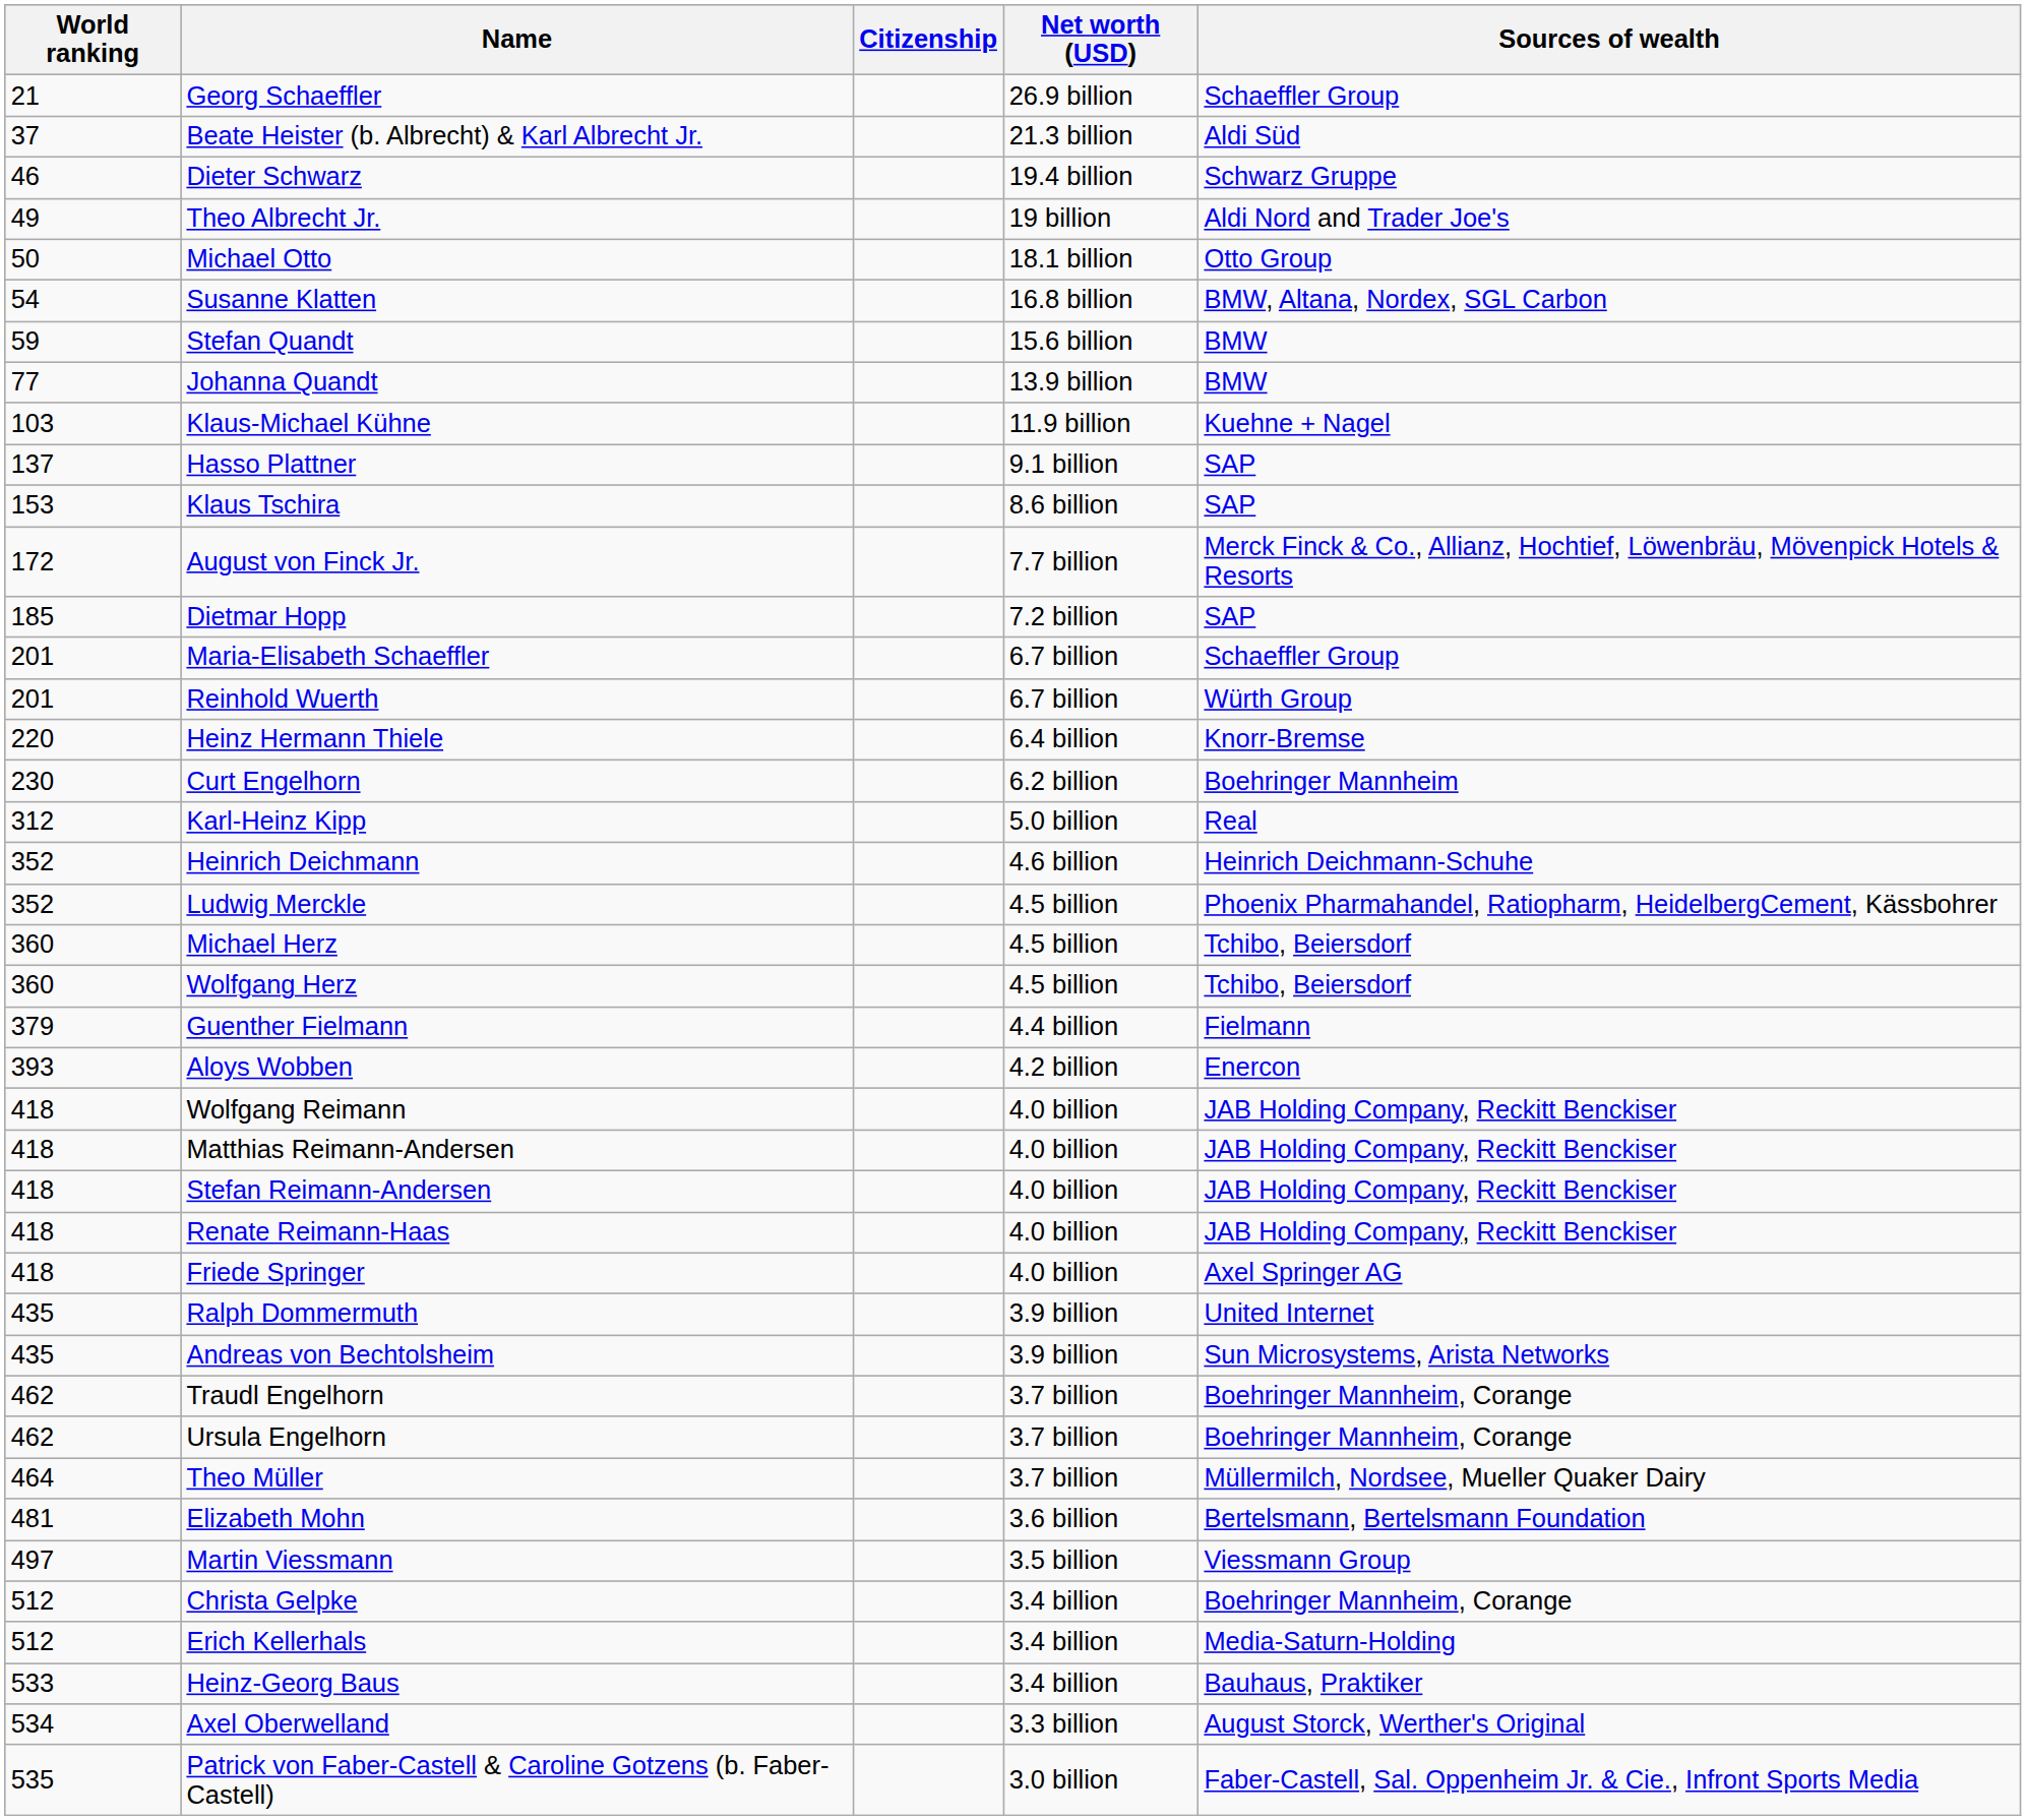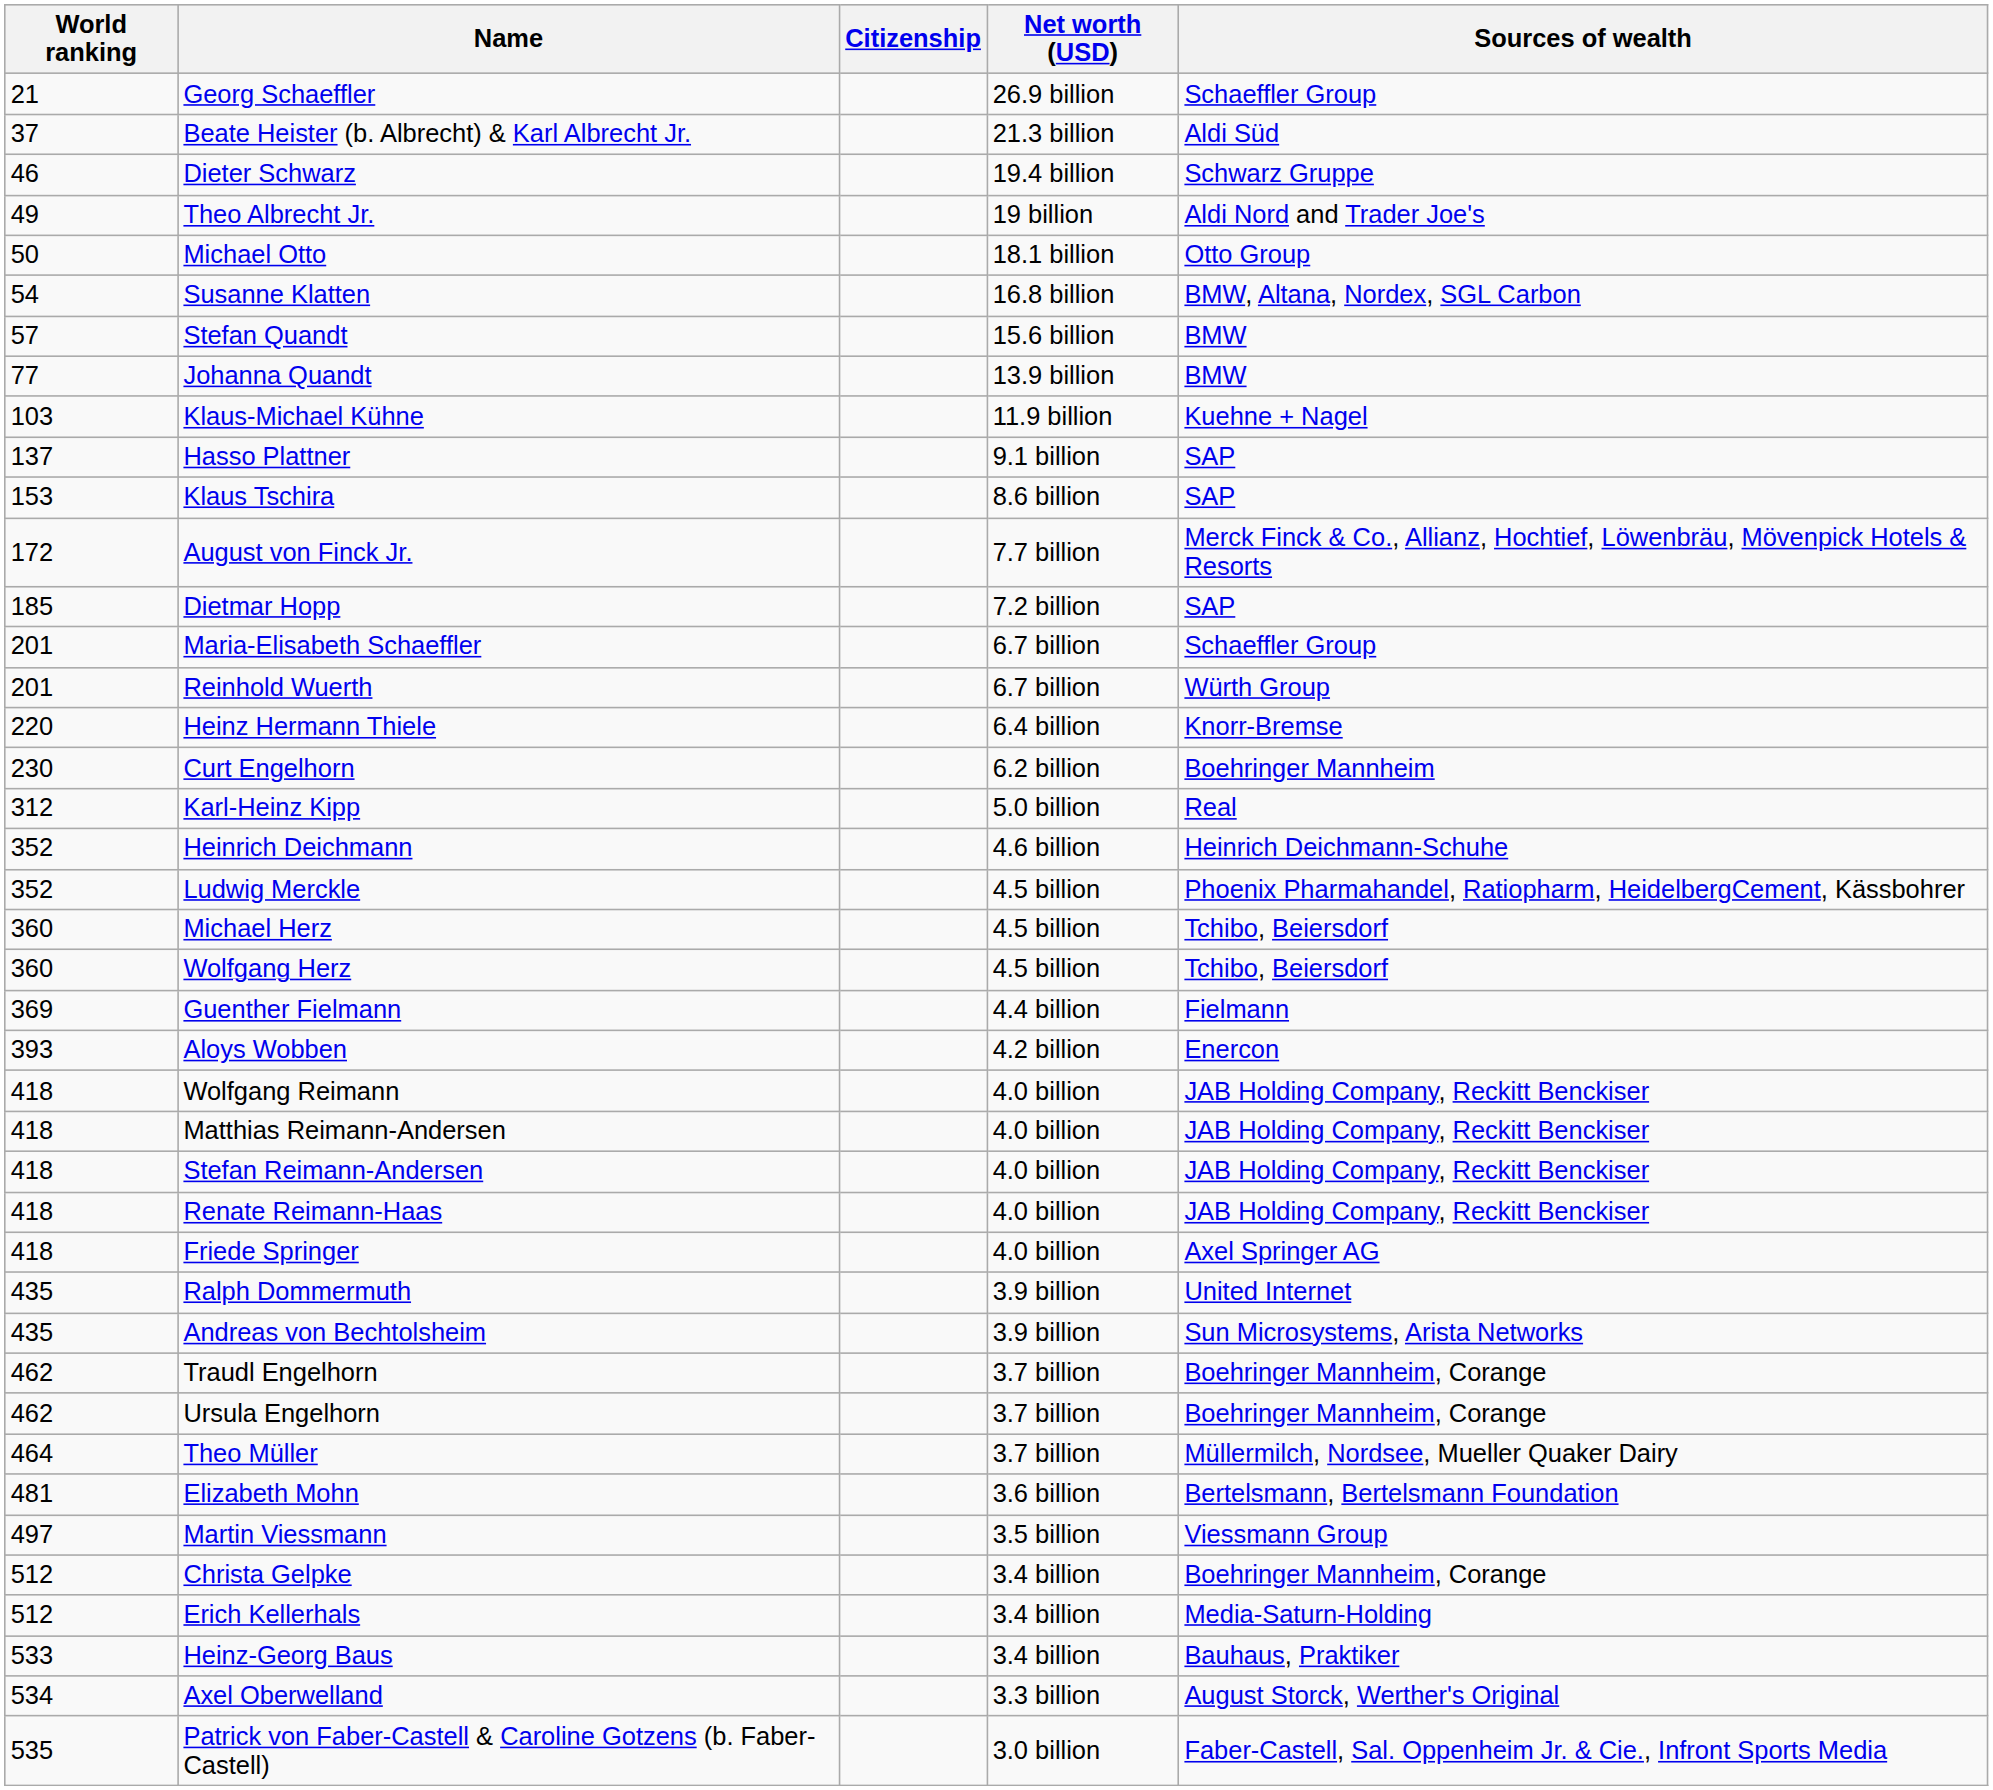Stefan Quandt | World ranking: 59 -> 57
Guenther Fielmann | World ranking: 379 -> 369
